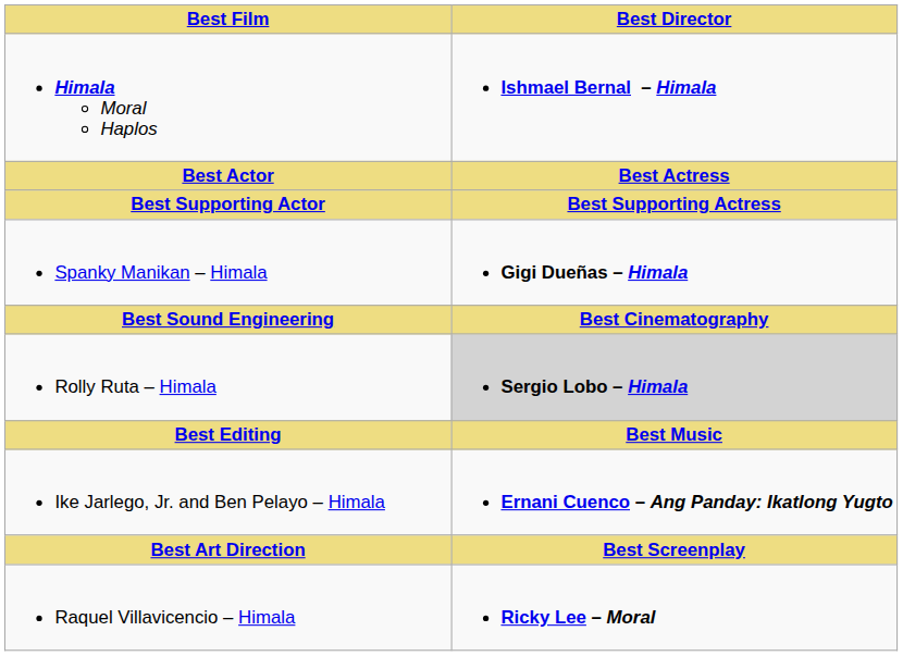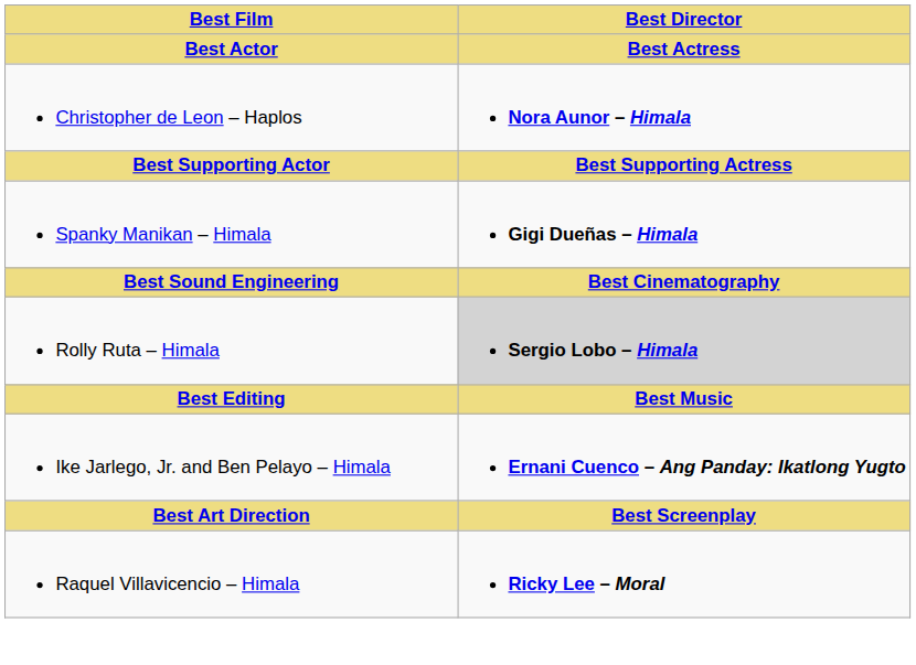- row: Himala Moral Haplos | Ishmael Bernal – Himala
+ row: Christopher de Leon – Haplos | Nora Aunor – Himala
